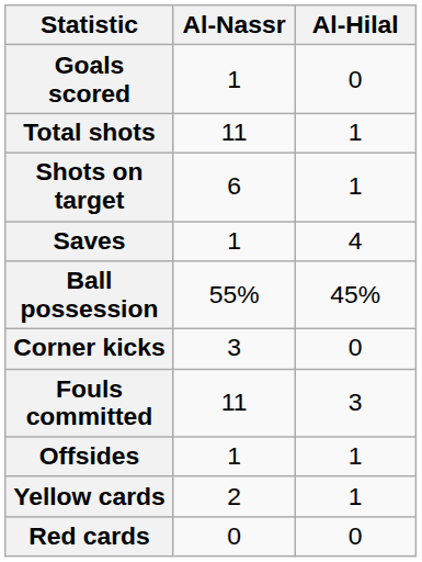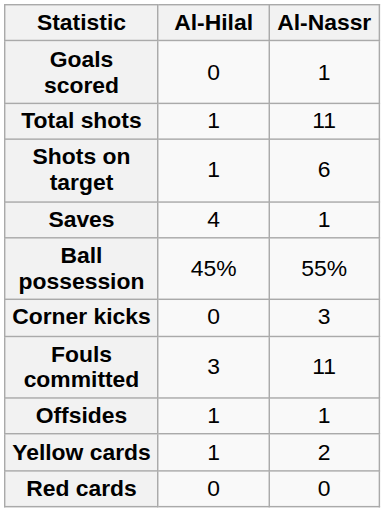columns swapped: Al-Hilal <-> Al-Nassr
